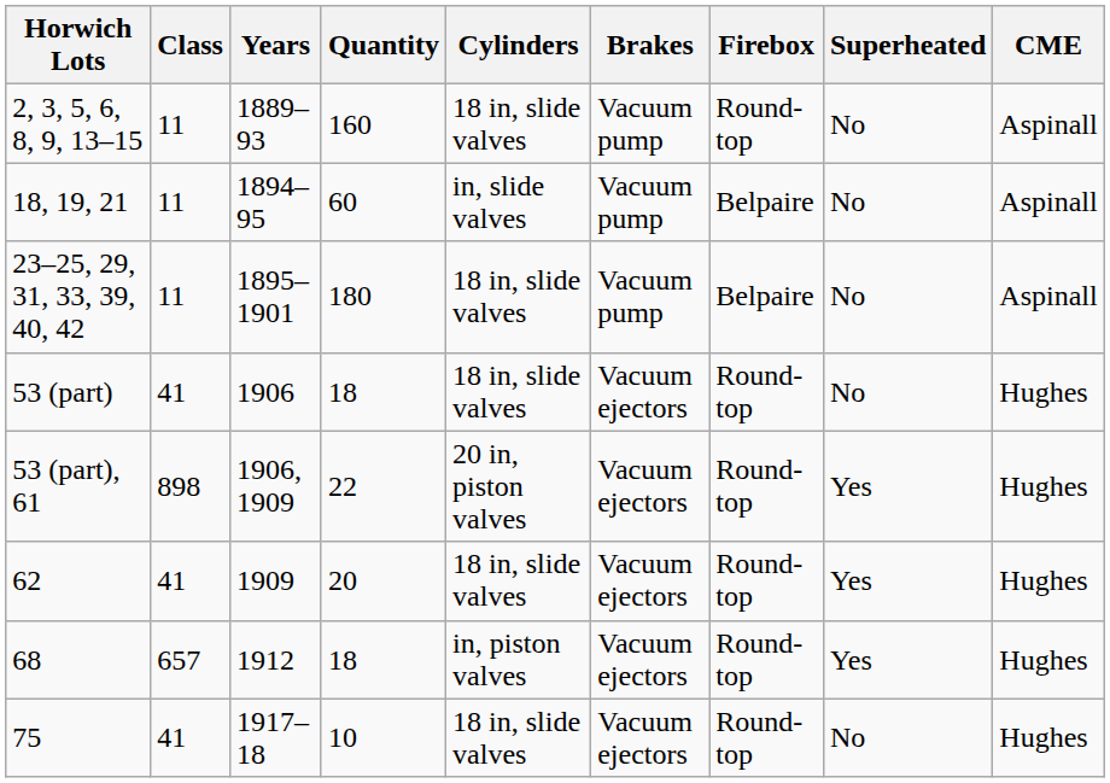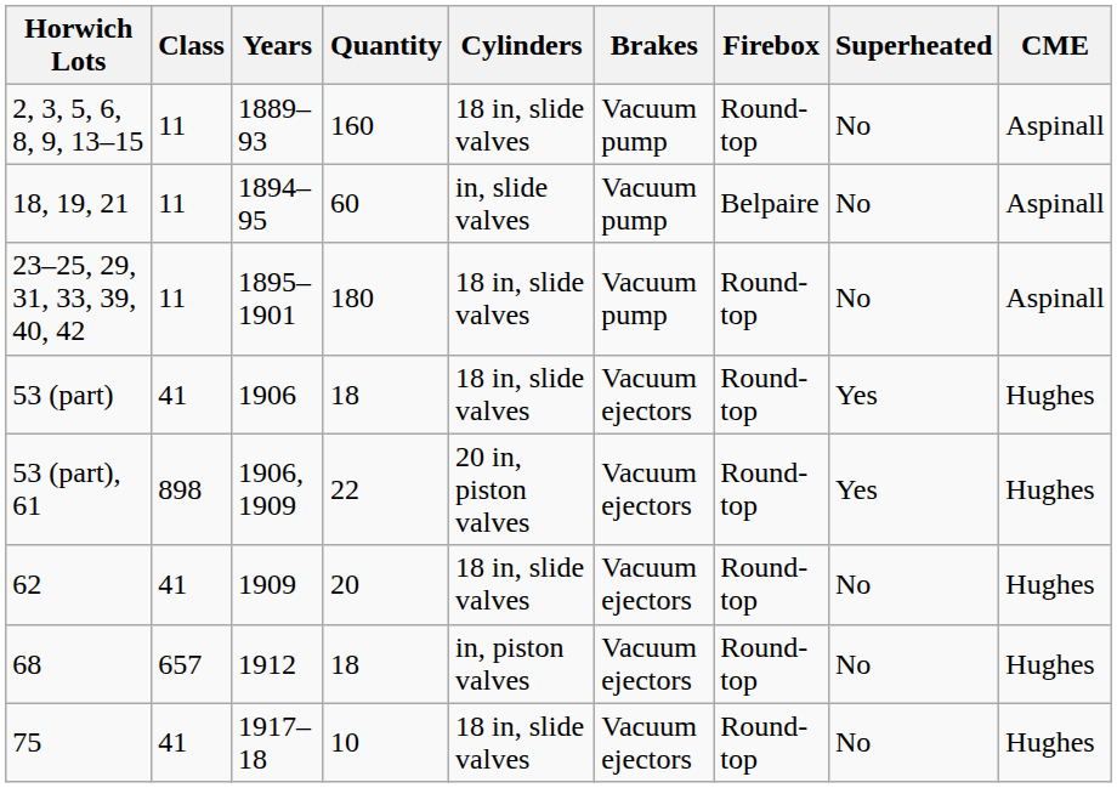23–25, 29, 31, 33, 39, 40, 42 | Firebox: Belpaire -> Round-top
53 (part) | Superheated: No -> Yes
62 | Superheated: Yes -> No
68 | Superheated: Yes -> No
